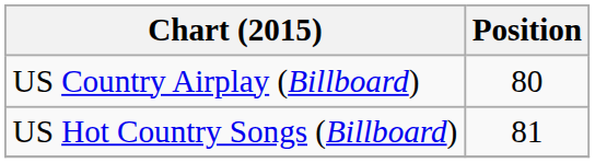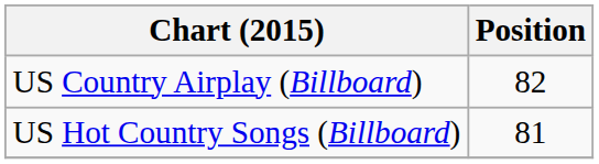US Country Airplay (Billboard) | Position: 80 -> 82
